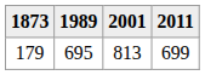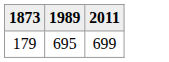- column: 2001 | 813
